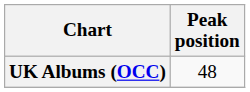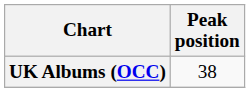UK Albums (OCC) | Peak position: 48 -> 38
